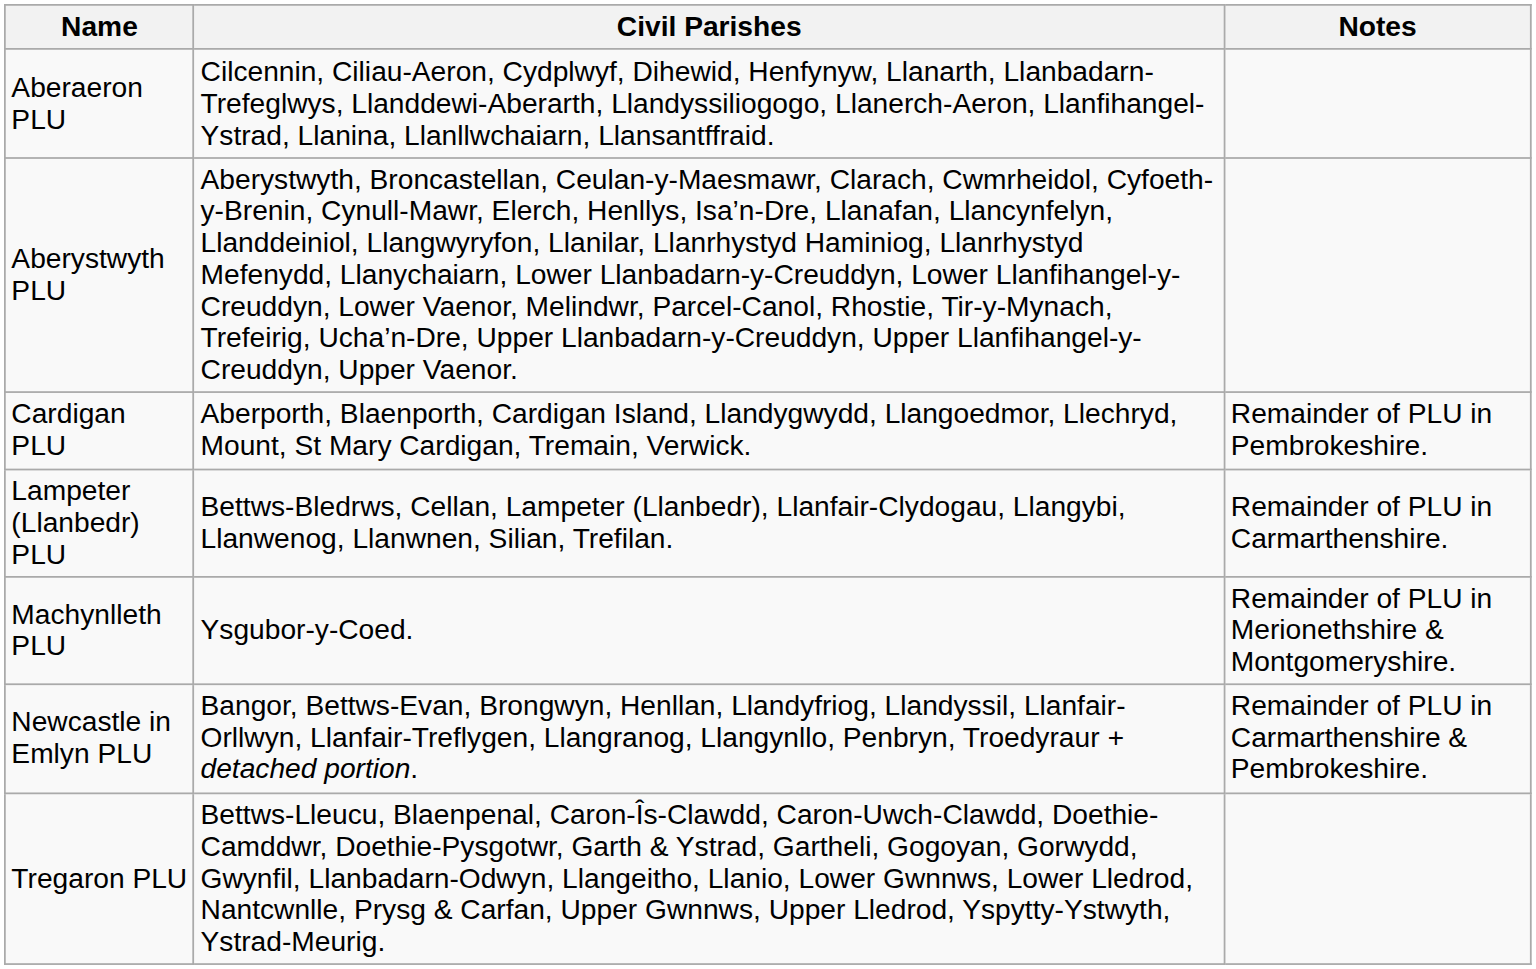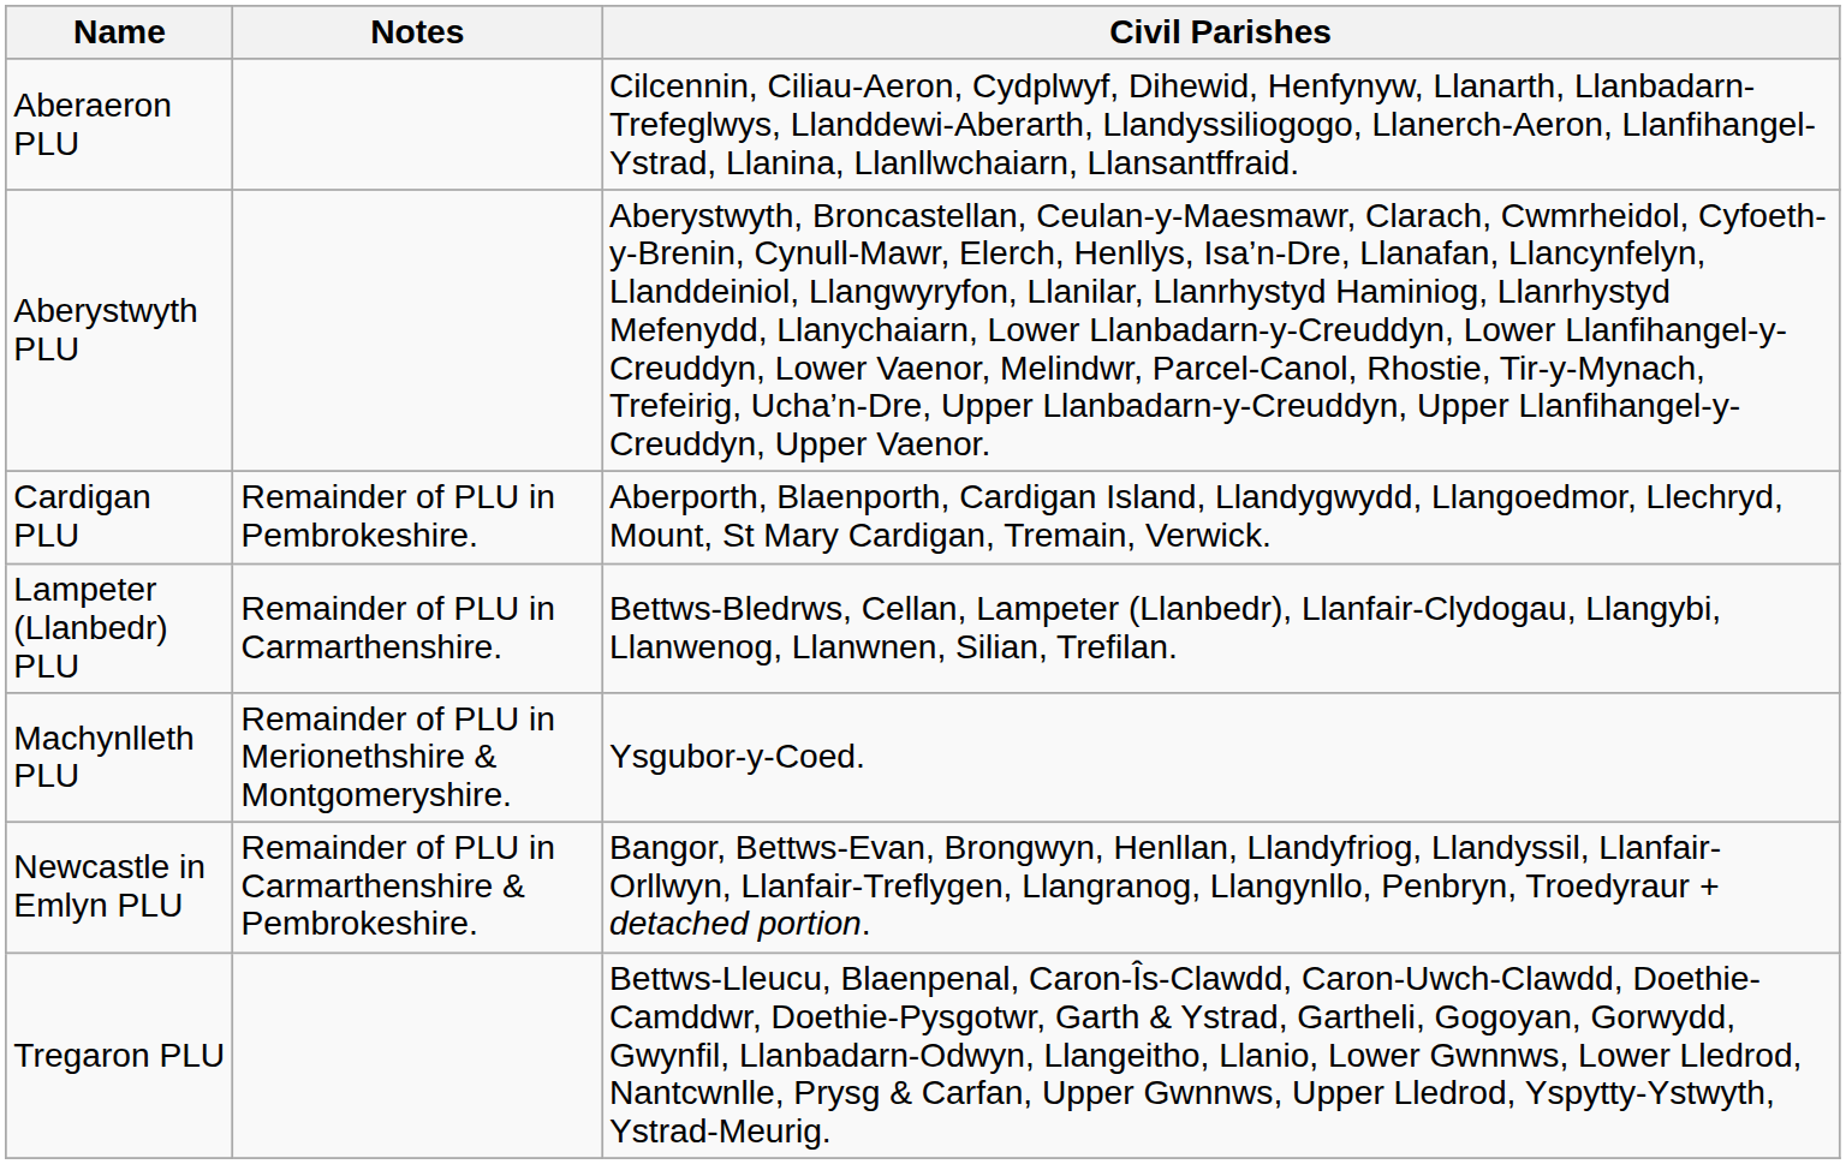columns swapped: Civil Parishes <-> Notes
